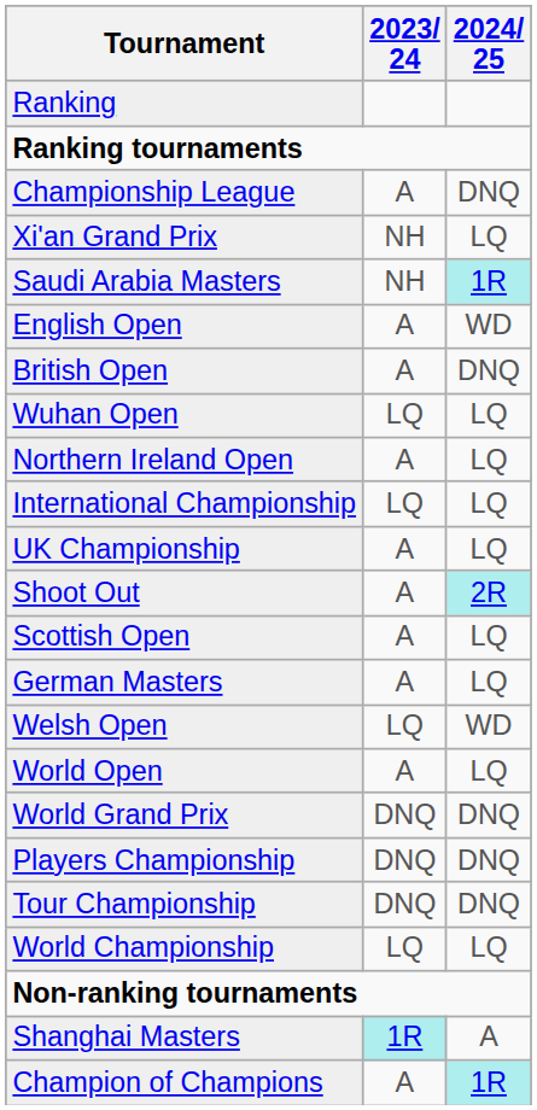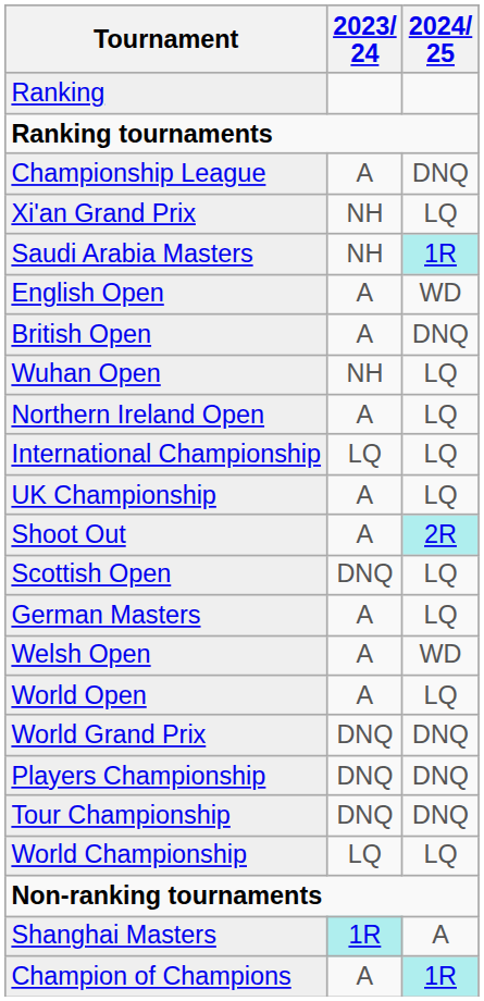Wuhan Open | 2023/ 24: LQ -> NH
Scottish Open | 2023/ 24: A -> DNQ
Welsh Open | 2023/ 24: LQ -> A
